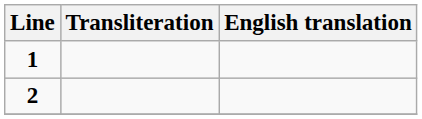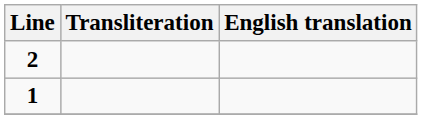rows swapped: 1 <-> 2
